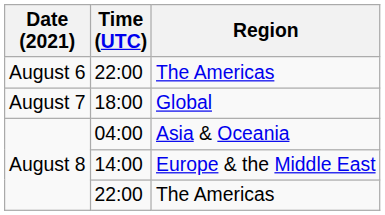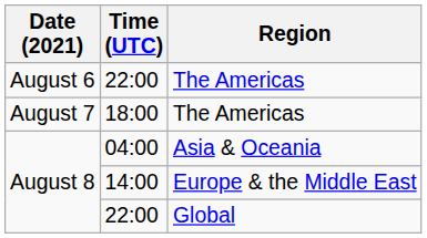18:00 | Region: Global -> The Americas
August 8 / 22:00 | Region: The Americas -> Global
